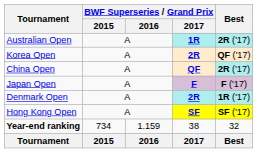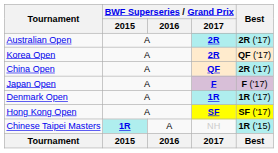Australian Open | BWF Superseries / Grand Prix / 2017: 1R -> 2R
Denmark Open | BWF Superseries / Grand Prix / 2017: 2R -> 1R
+ row: Chinese Taipei Masters | 1R | A | NH | 1R ('15)
- row: Year-end ranking | 734 | 1.159 | 38 | 32
